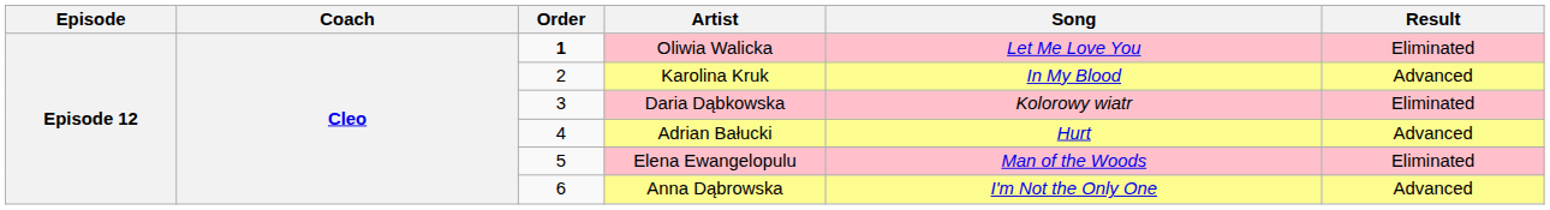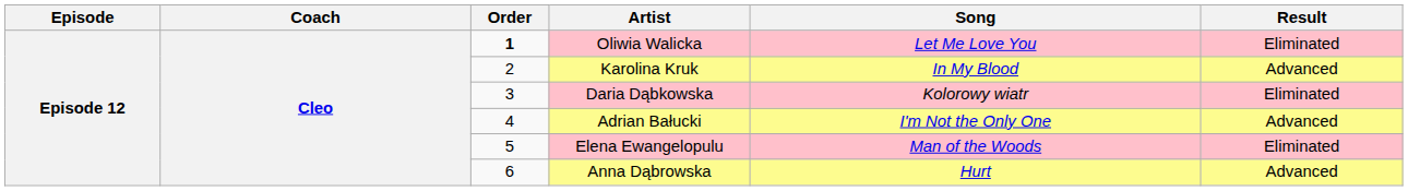Adrian Bałucki | Song: Hurt -> I'm Not the Only One
Anna Dąbrowska | Song: I'm Not the Only One -> Hurt
